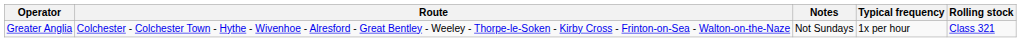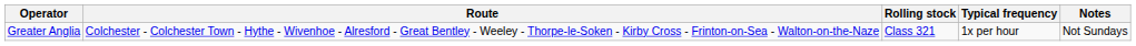columns swapped: Rolling stock <-> Notes
